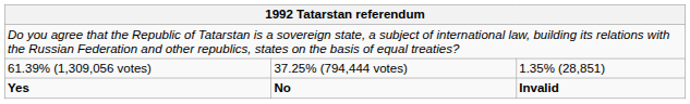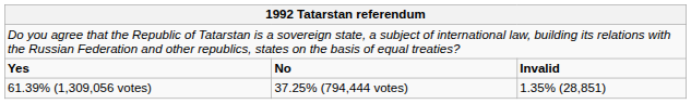rows swapped: Yes <-> 61.39% (1,309,056 votes)
